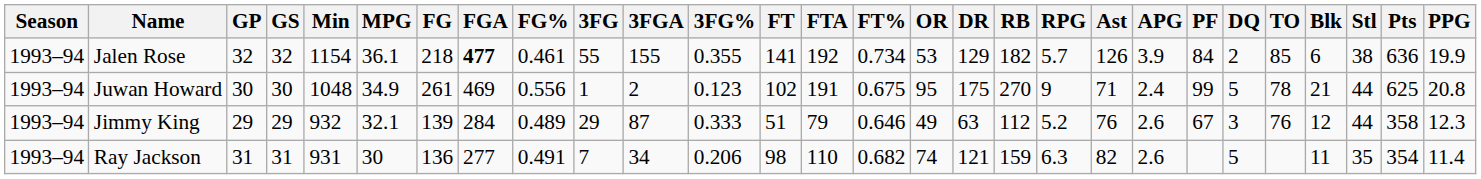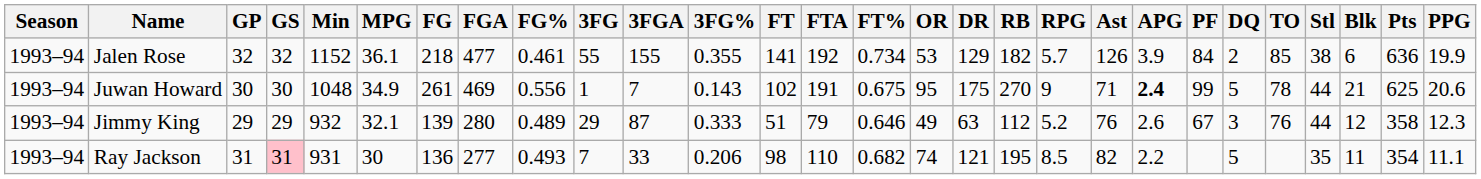columns swapped: Stl <-> Blk
Jalen Rose | Min: 1154 -> 1152
Jalen Rose | FGA: bold -> normal
Juwan Howard | 3FGA: 2 -> 7
Juwan Howard | 3FG%: 0.123 -> 0.143
Juwan Howard | APG: normal -> bold
Juwan Howard | PPG: 20.8 -> 20.6
Jimmy King | FGA: 284 -> 280
Ray Jackson | GS: no background -> pink background
Ray Jackson | FG%: 0.491 -> 0.493
Ray Jackson | 3FGA: 34 -> 33
Ray Jackson | RB: 159 -> 195
Ray Jackson | RPG: 6.3 -> 8.5
Ray Jackson | APG: 2.6 -> 2.2
Ray Jackson | PPG: 11.4 -> 11.1
